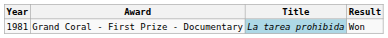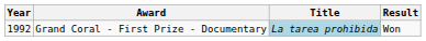Grand Coral - First Prize - Documentary | Year: 1981 -> 1992
